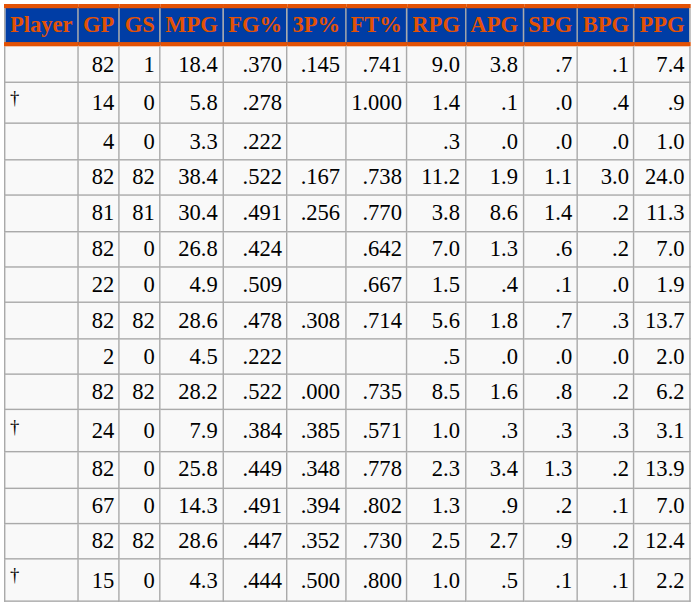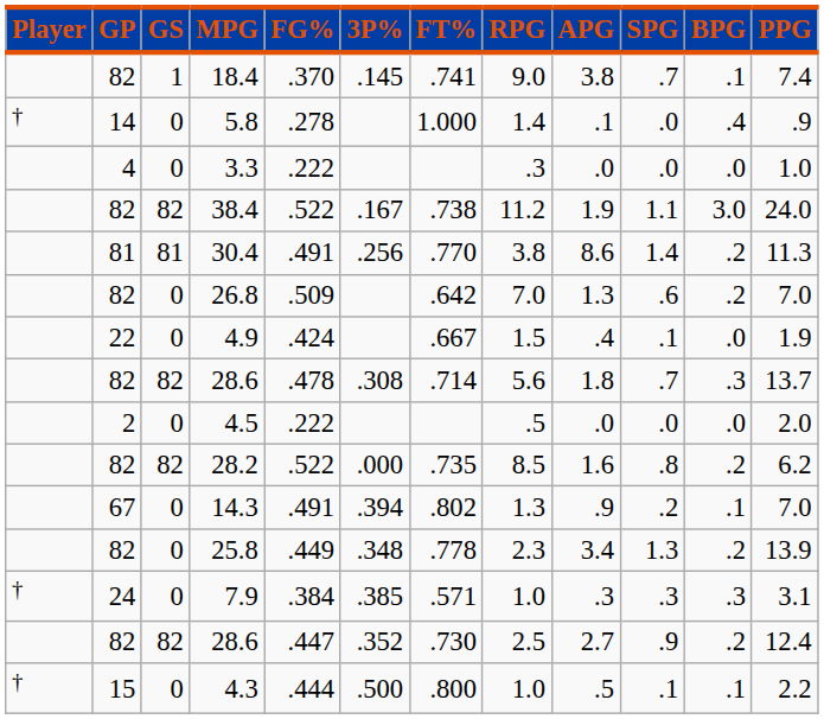26.8 | FG%: .424 -> .509
4.9 | FG%: .509 -> .424
rows swapped: 7.9 <-> 14.3
